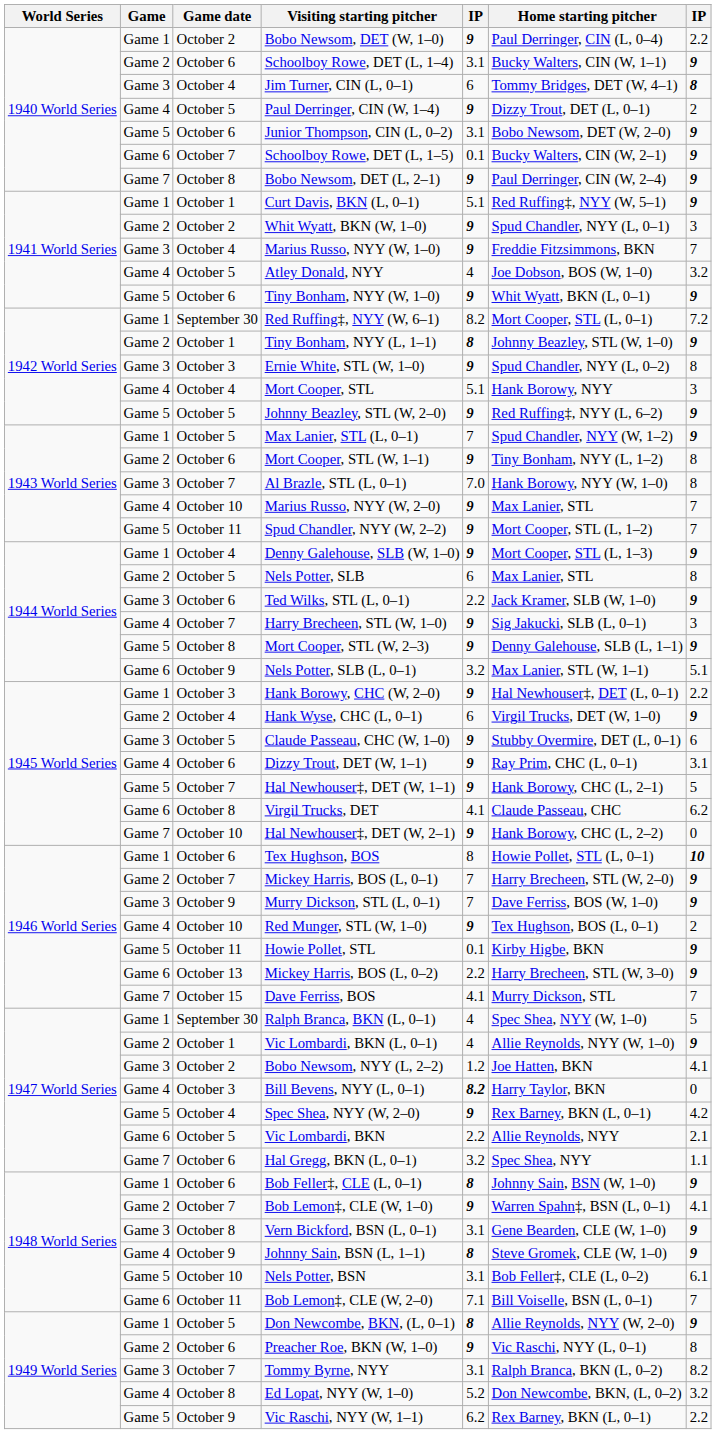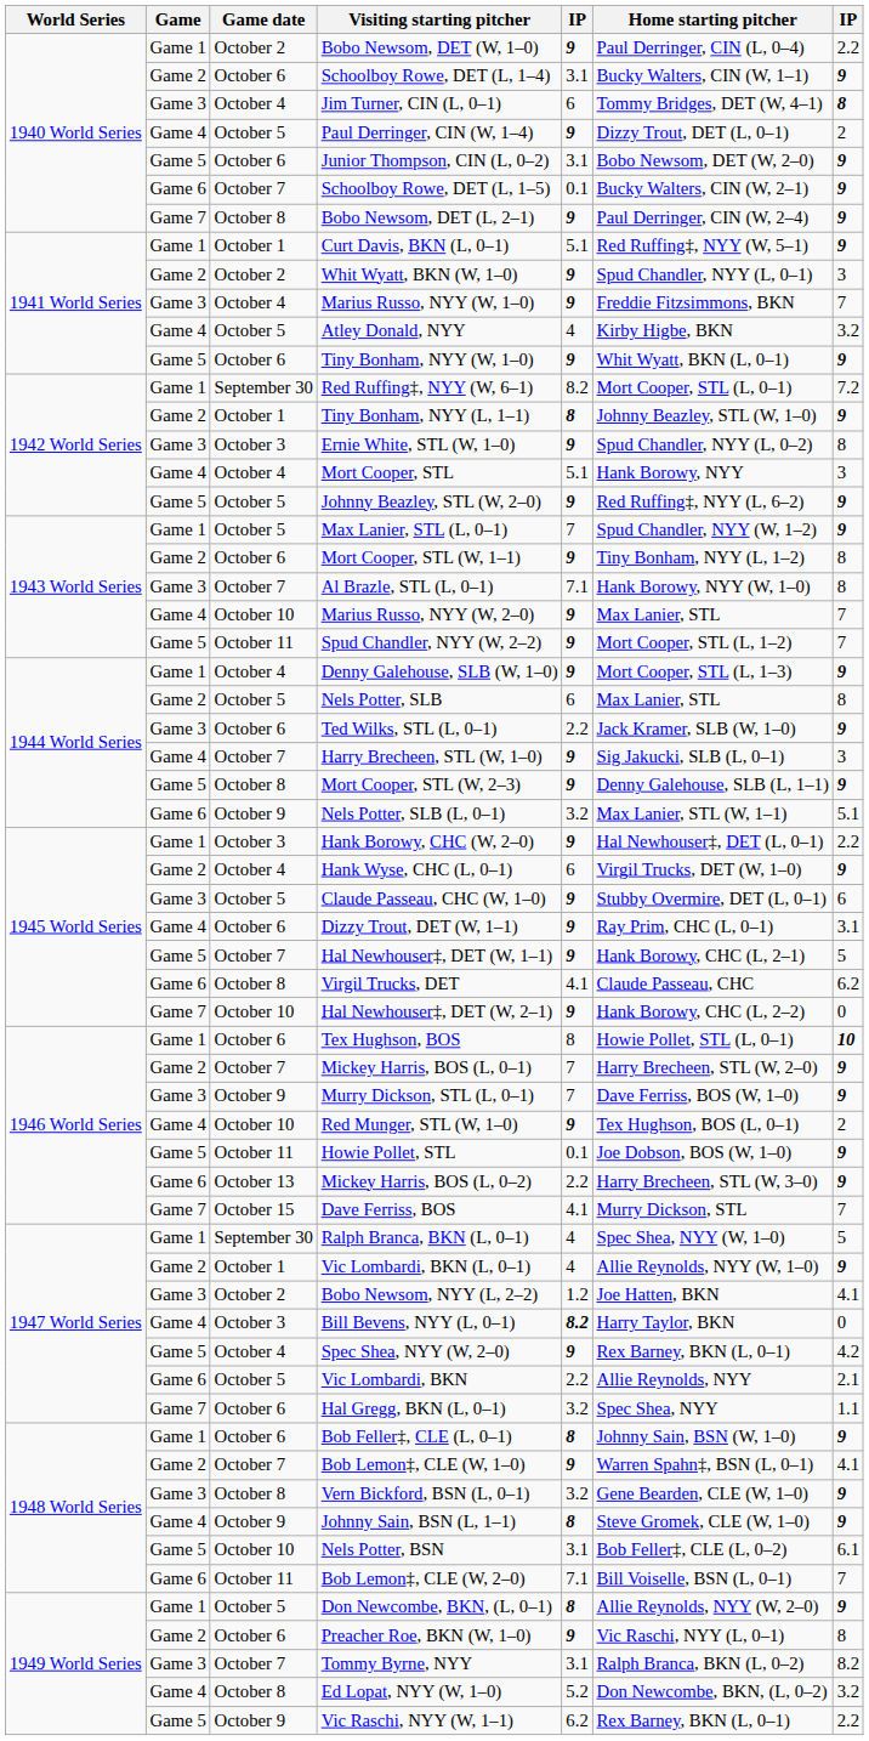Atley Donald, NYY | Home starting pitcher: Joe Dobson, BOS (W, 1–0) -> Kirby Higbe, BKN
Al Brazle, STL (L, 0–1) | column 5: 7.0 -> 7.1
Howie Pollet, STL | Home starting pitcher: Kirby Higbe, BKN -> Joe Dobson, BOS (W, 1–0)
Vern Bickford, BSN (L, 0–1) | column 5: 3.1 -> 3.2
